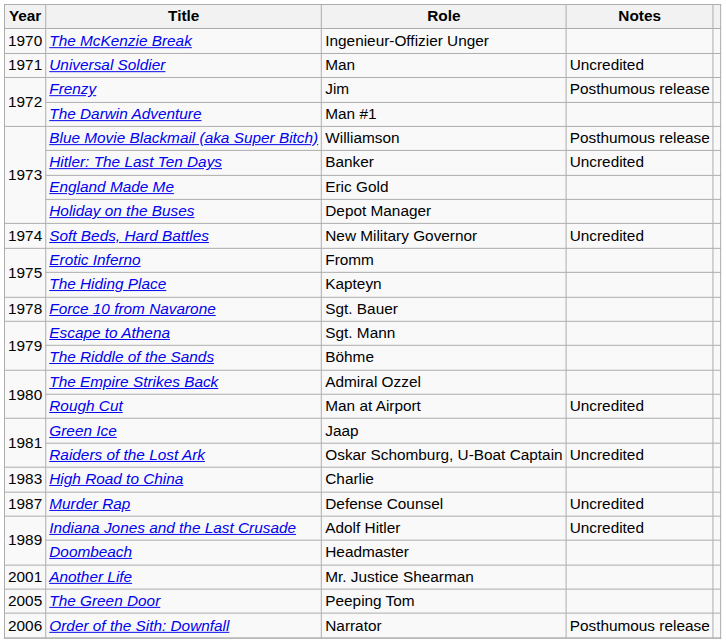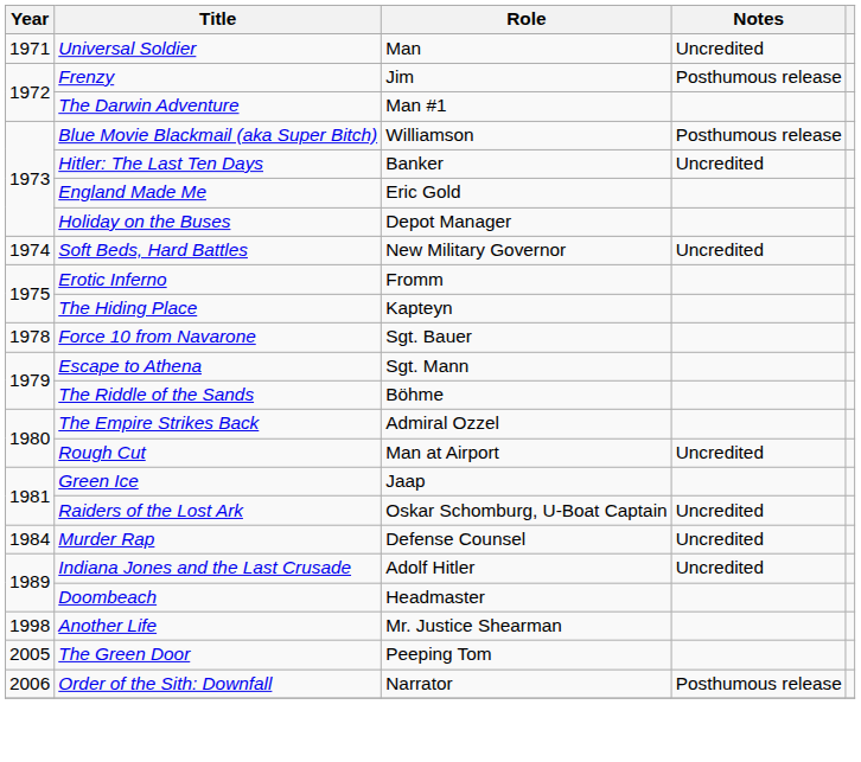- row: 1970 | The McKenzie Break | Ingenieur-Offizier Unger
- row: 1983 | High Road to China | Charlie
Murder Rap | Year: 1987 -> 1984
Another Life | Year: 2001 -> 1998
